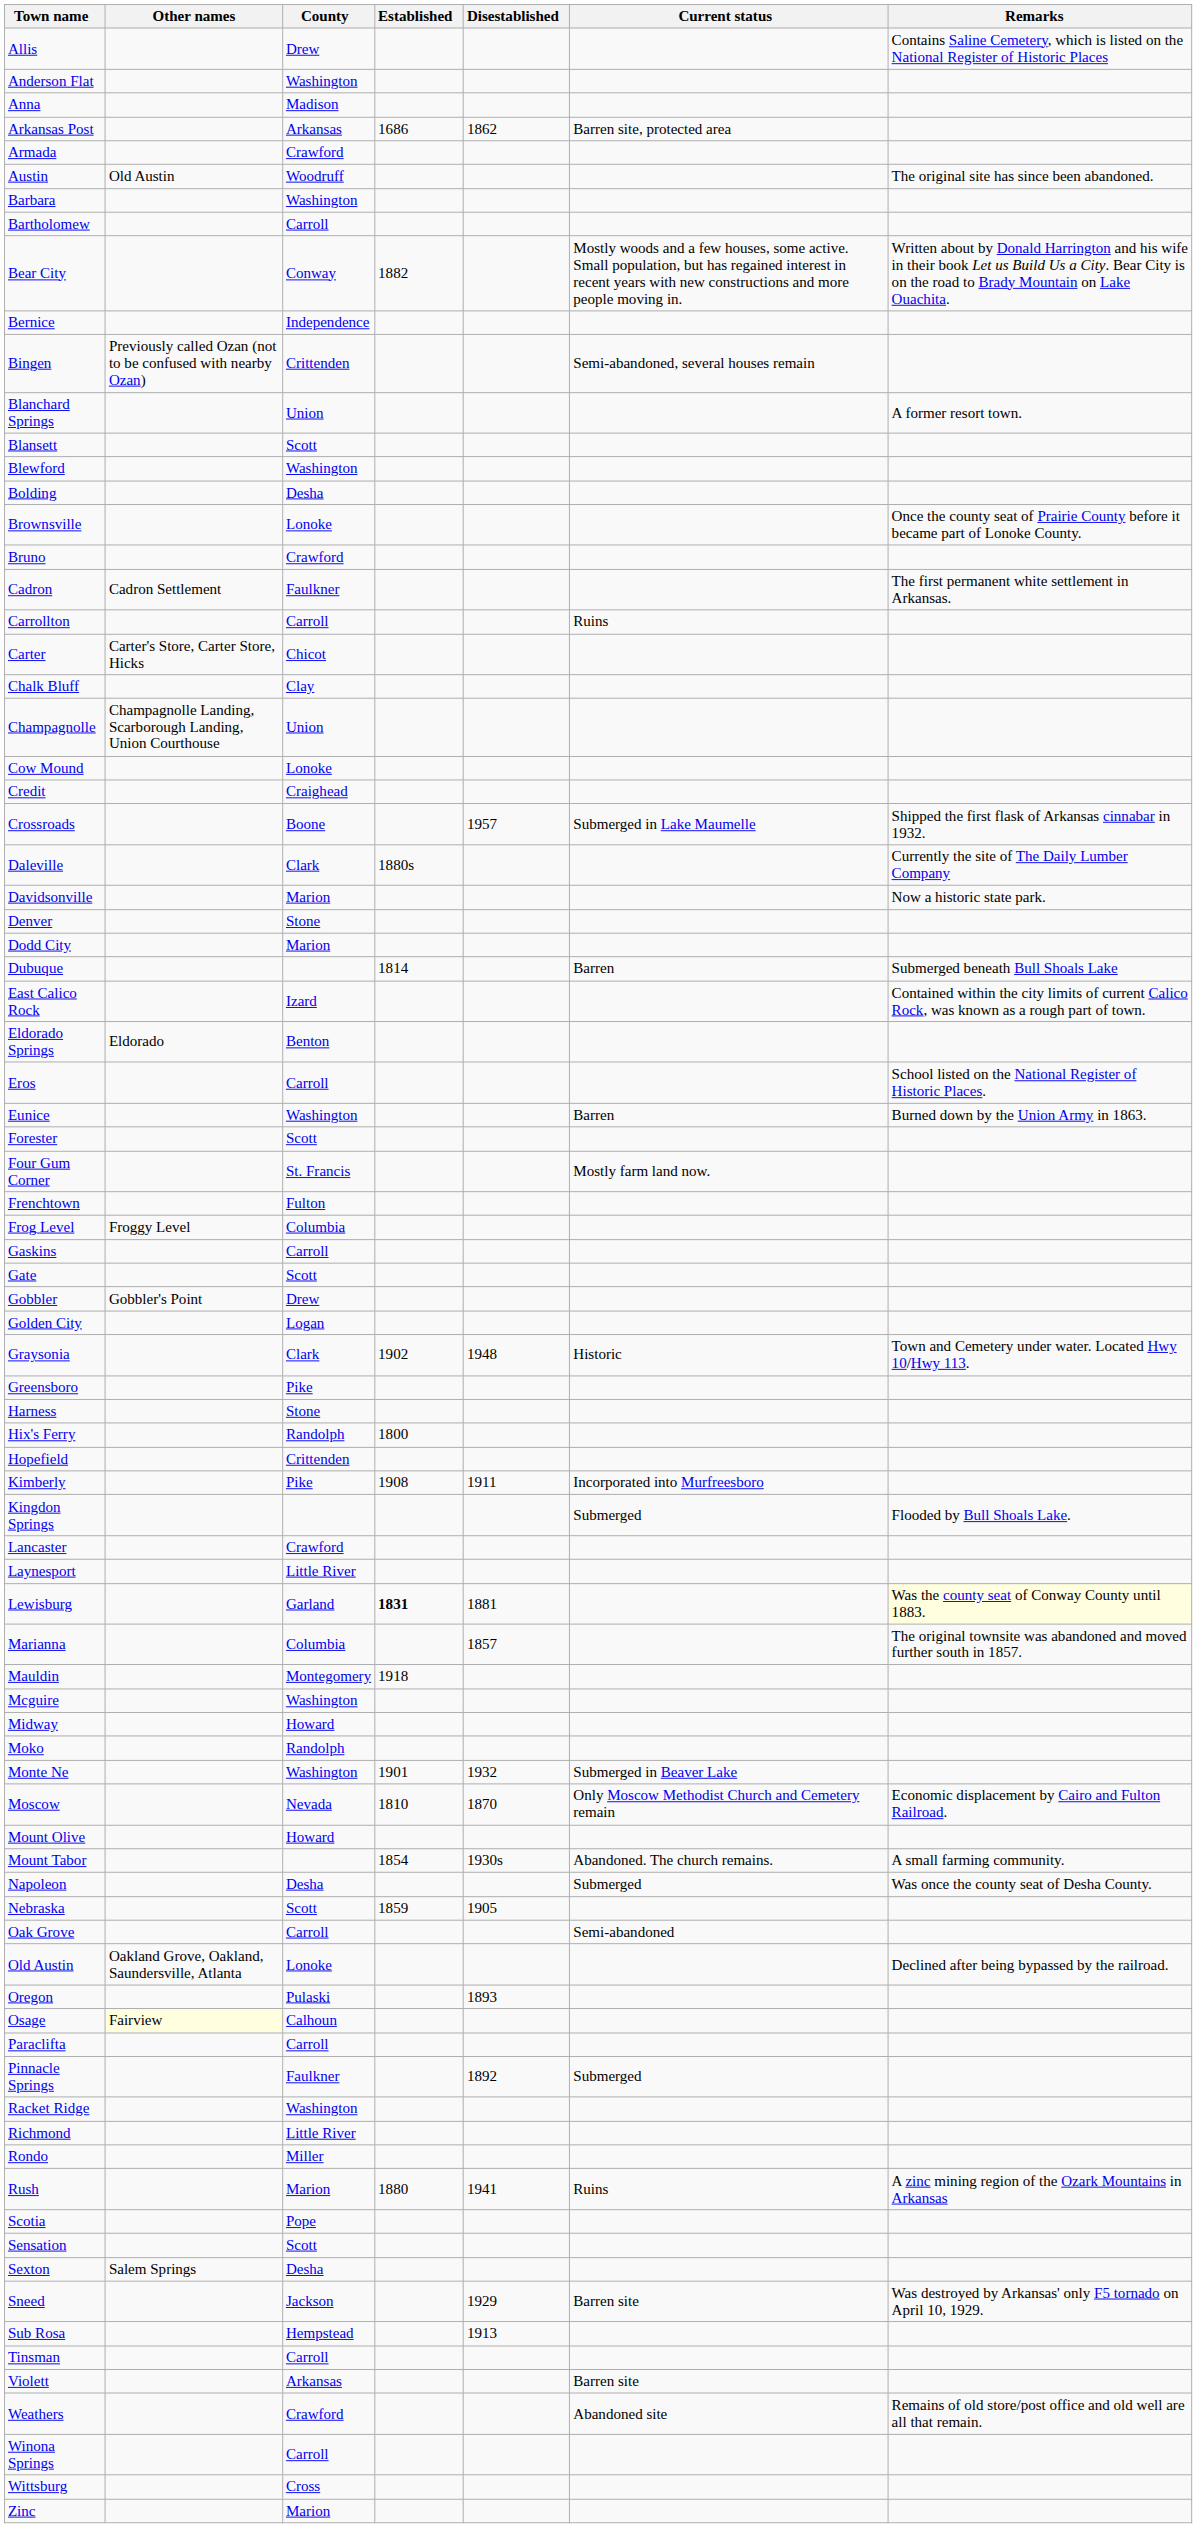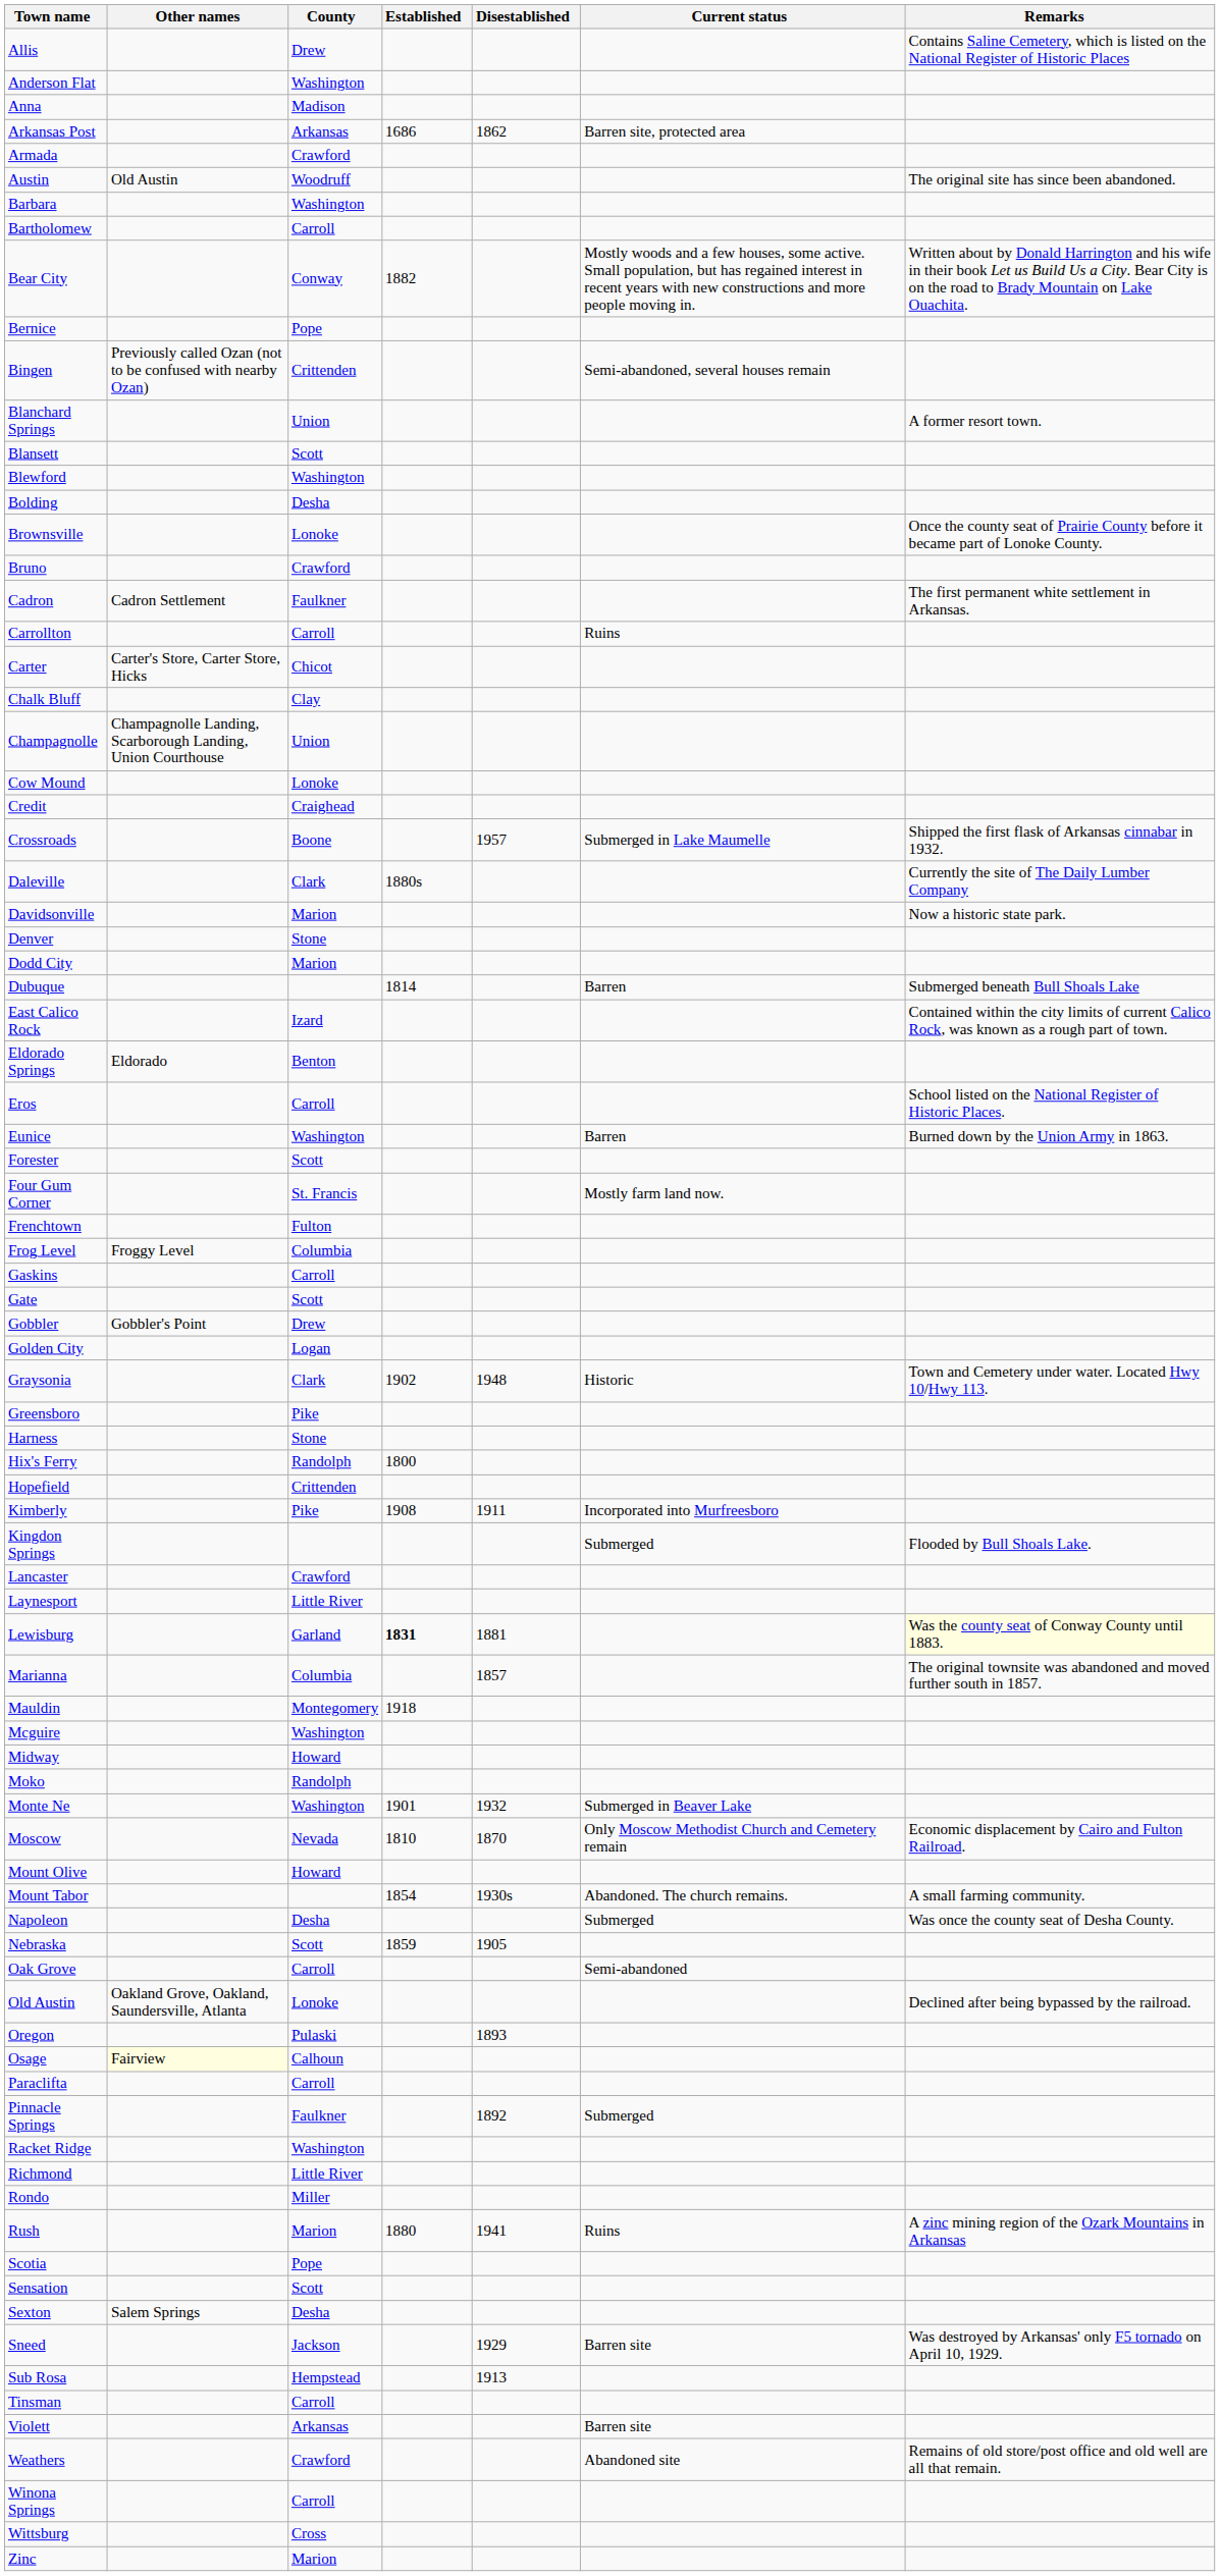Bernice | County: Independence -> Pope
